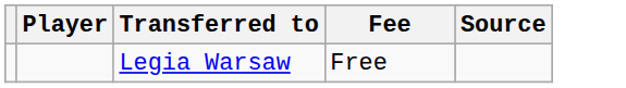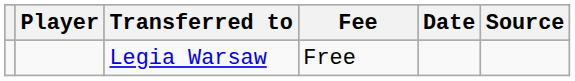+ column: Date
